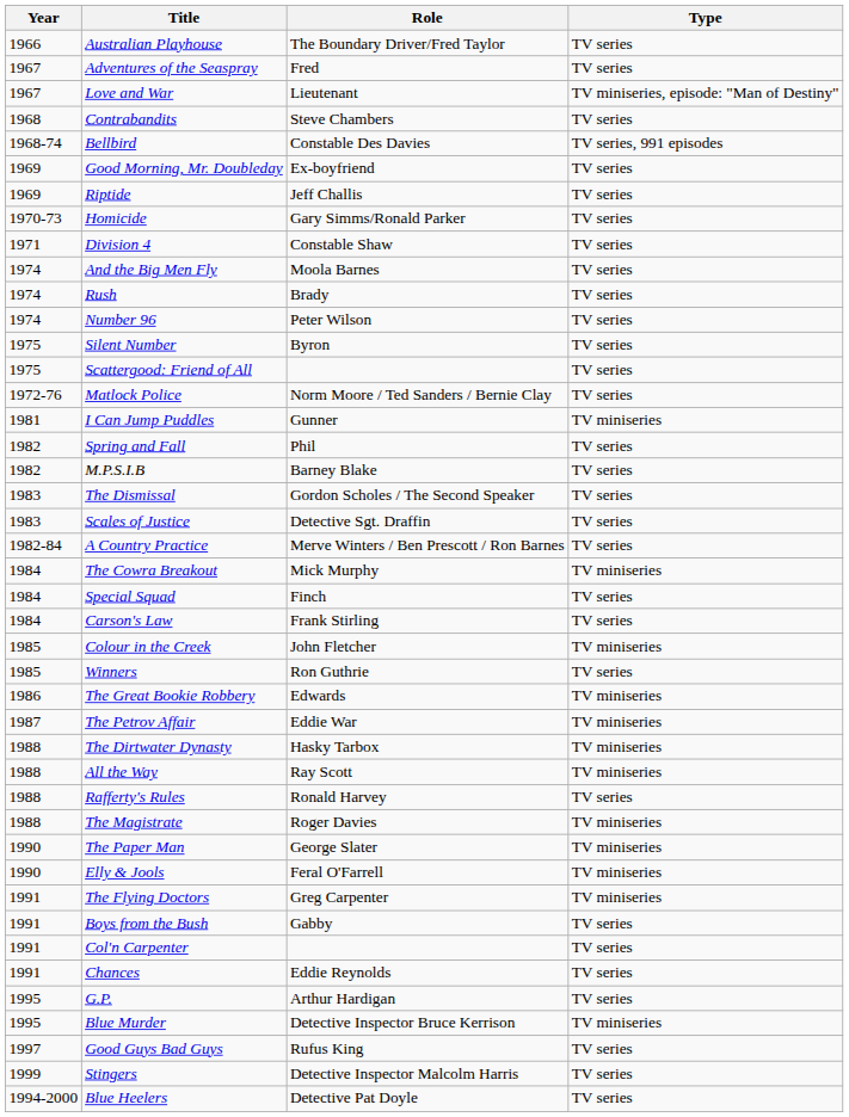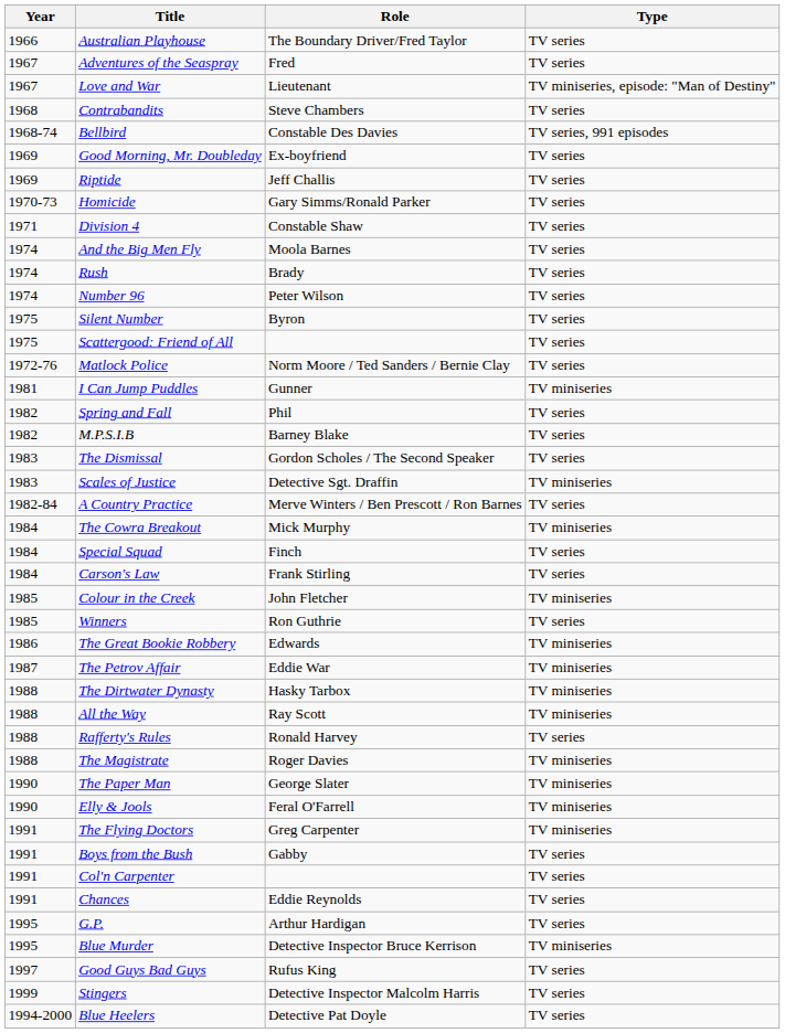Scales of Justice | Type: TV series -> TV miniseries
